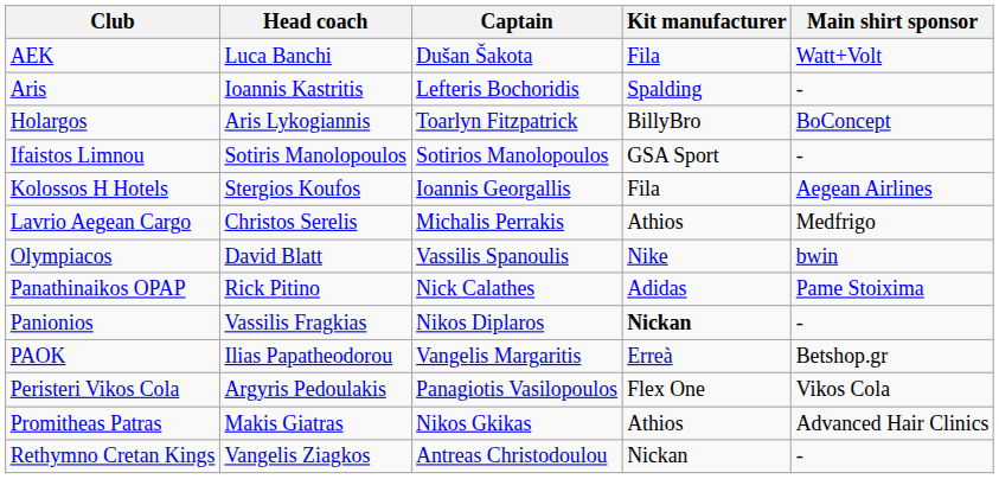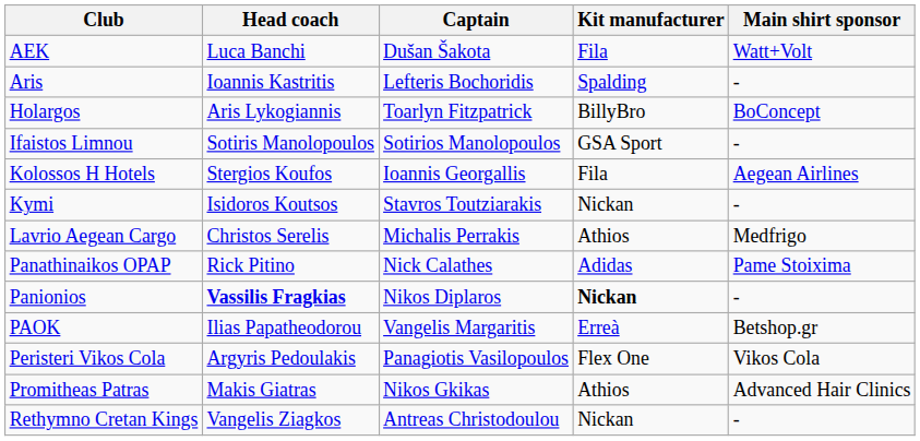+ row: Kymi | Isidoros Koutsos | Stavros Toutziarakis | Nickan | -
- row: Olympiacos | David Blatt | Vassilis Spanoulis | Nike | bwin
Panionios | Head coach: normal -> bold
